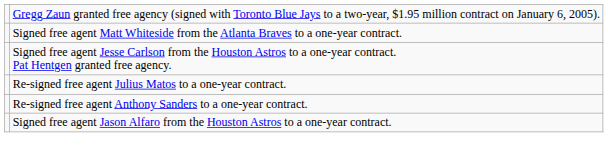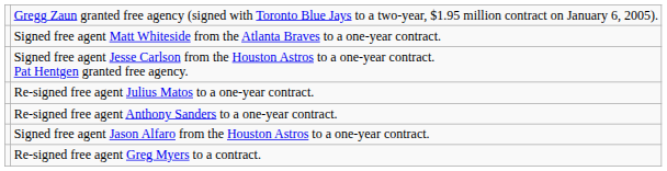+ row: Re-signed free agent Greg Myers to a contract.
